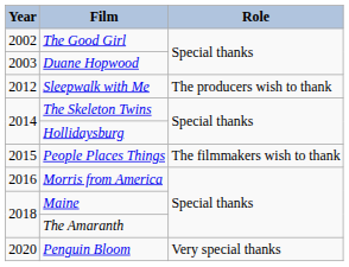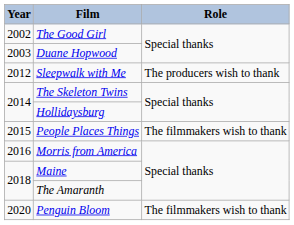Penguin Bloom | Role: Very special thanks -> The filmmakers wish to thank
